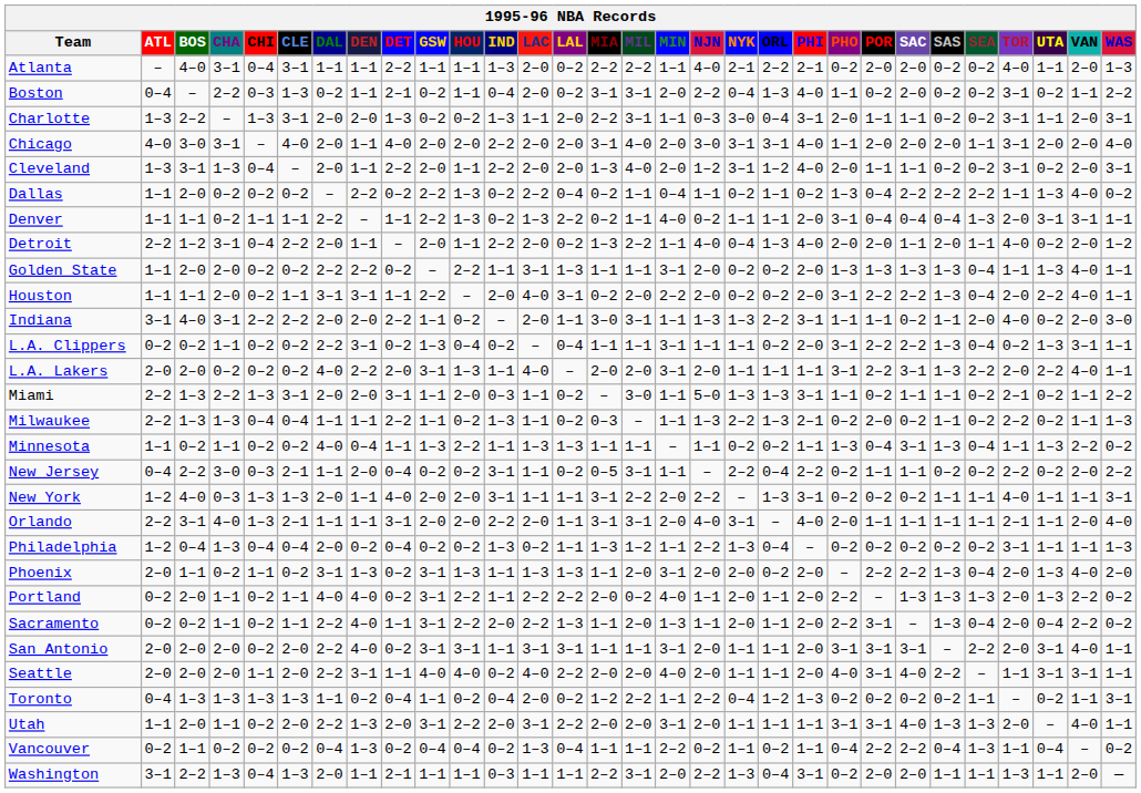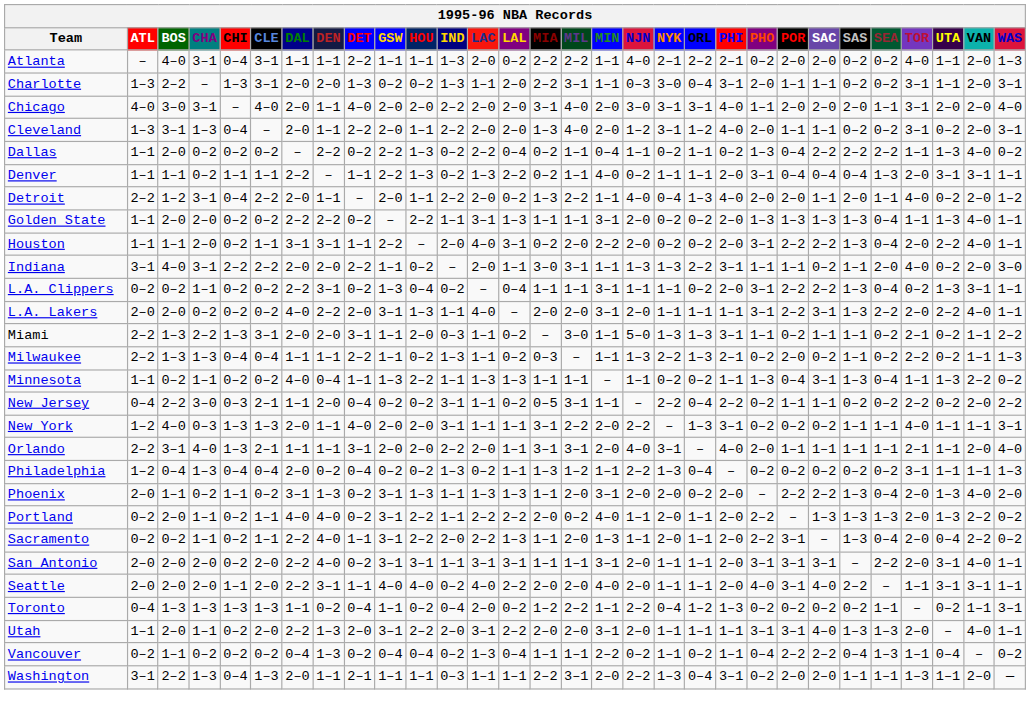- row: Boston | 0–4 | – | 2–2 | 0–3 | 1–3 | 0–2 | 1–1 | 2–1 | 0–2 | 1–1 | 0–4 | 2–0 | 0–2 | 3–1 | 3–1 | 2–0 | 2–2 | 0–4 | 1–3 | 4–0 | 1–1 | 0–2 | 2–0 | 0–2 | 0–2 | 3–1 | 0–2 | 1–1 | 2–2
